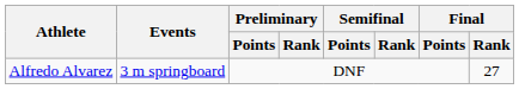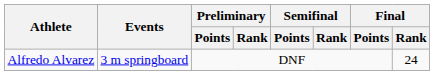Alfredo Alvarez | Final / Rank: 27 -> 24
